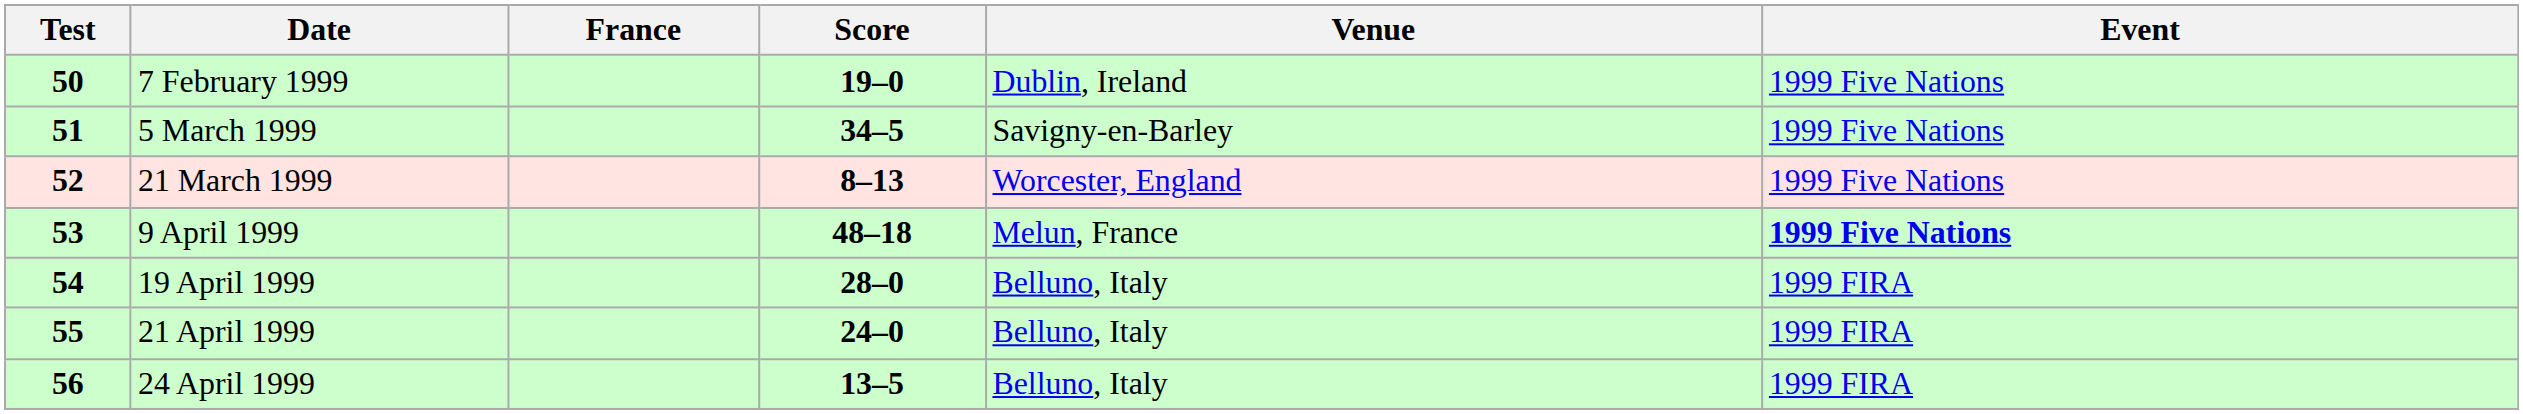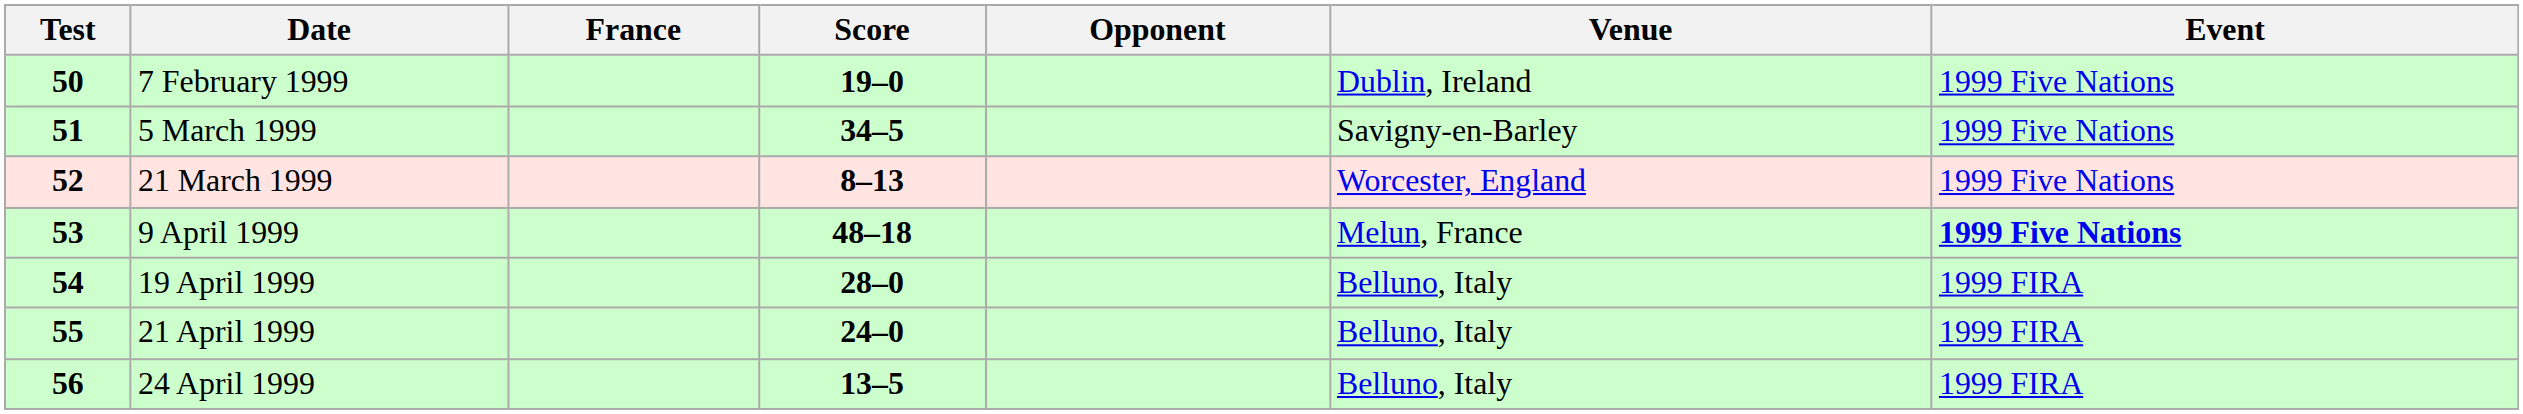+ column: Opponent
